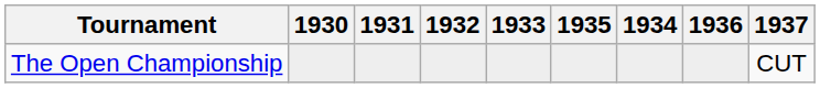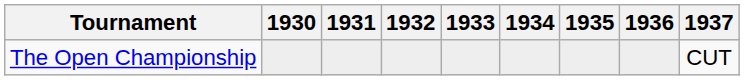columns swapped: 1934 <-> 1935
